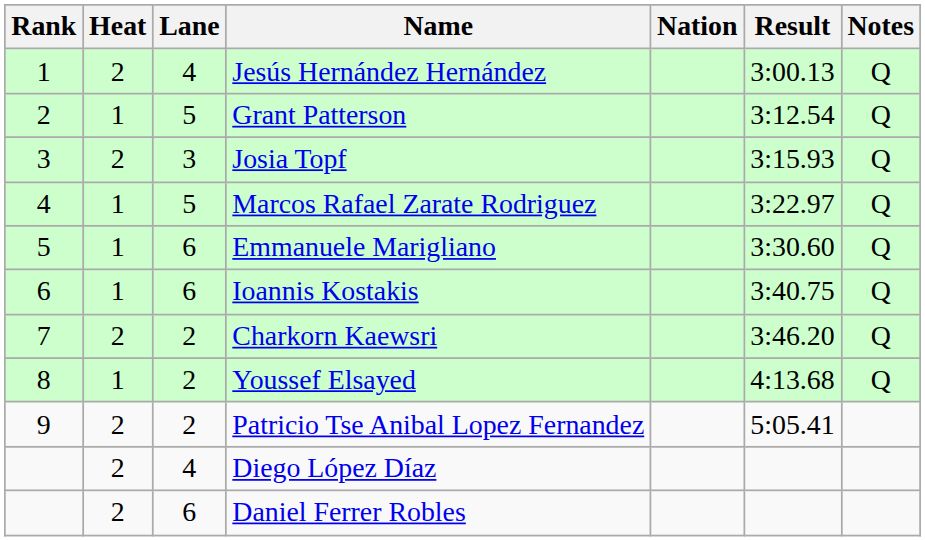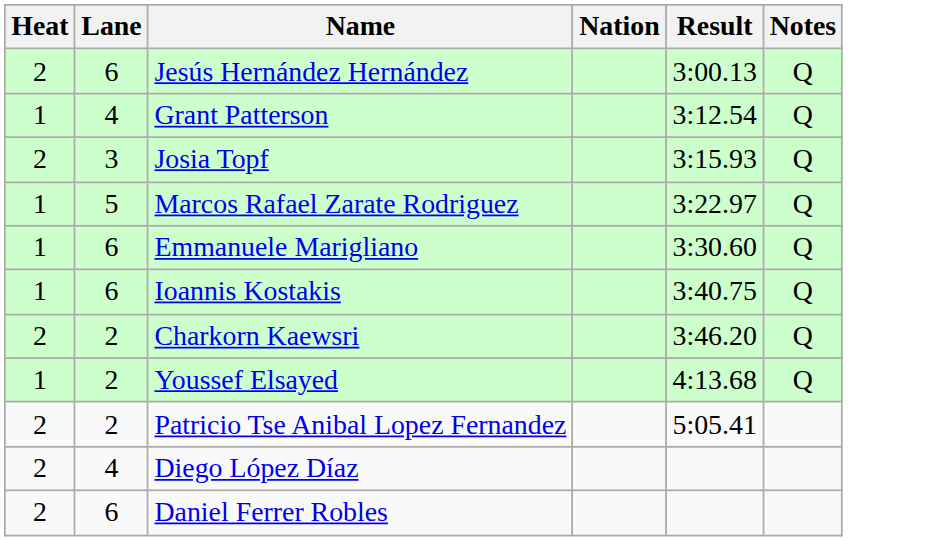- column: Rank | 1 | 2 | 3 | 4 | 5 | 6 | 7 | 8 | 9
Jesús Hernández Hernández | Lane: 4 -> 6
Grant Patterson | Lane: 5 -> 4
